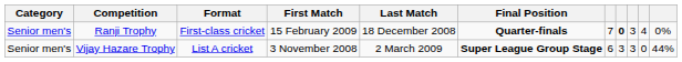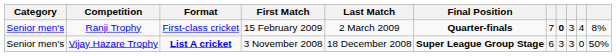Ranji Trophy | Last Match: 18 December 2008 -> 2 March 2009
Ranji Trophy | column 11: 0% -> 8%
Vijay Hazare Trophy | Format: normal -> bold
Vijay Hazare Trophy | Last Match: 2 March 2009 -> 18 December 2008
Vijay Hazare Trophy | column 11: 44% -> 50%
